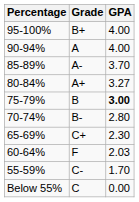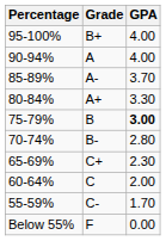80-84% | GPA: 3.27 -> 3.30
60-64% | Grade: F -> C
60-64% | GPA: 2.03 -> 2.00
Below 55% | Grade: C -> F
